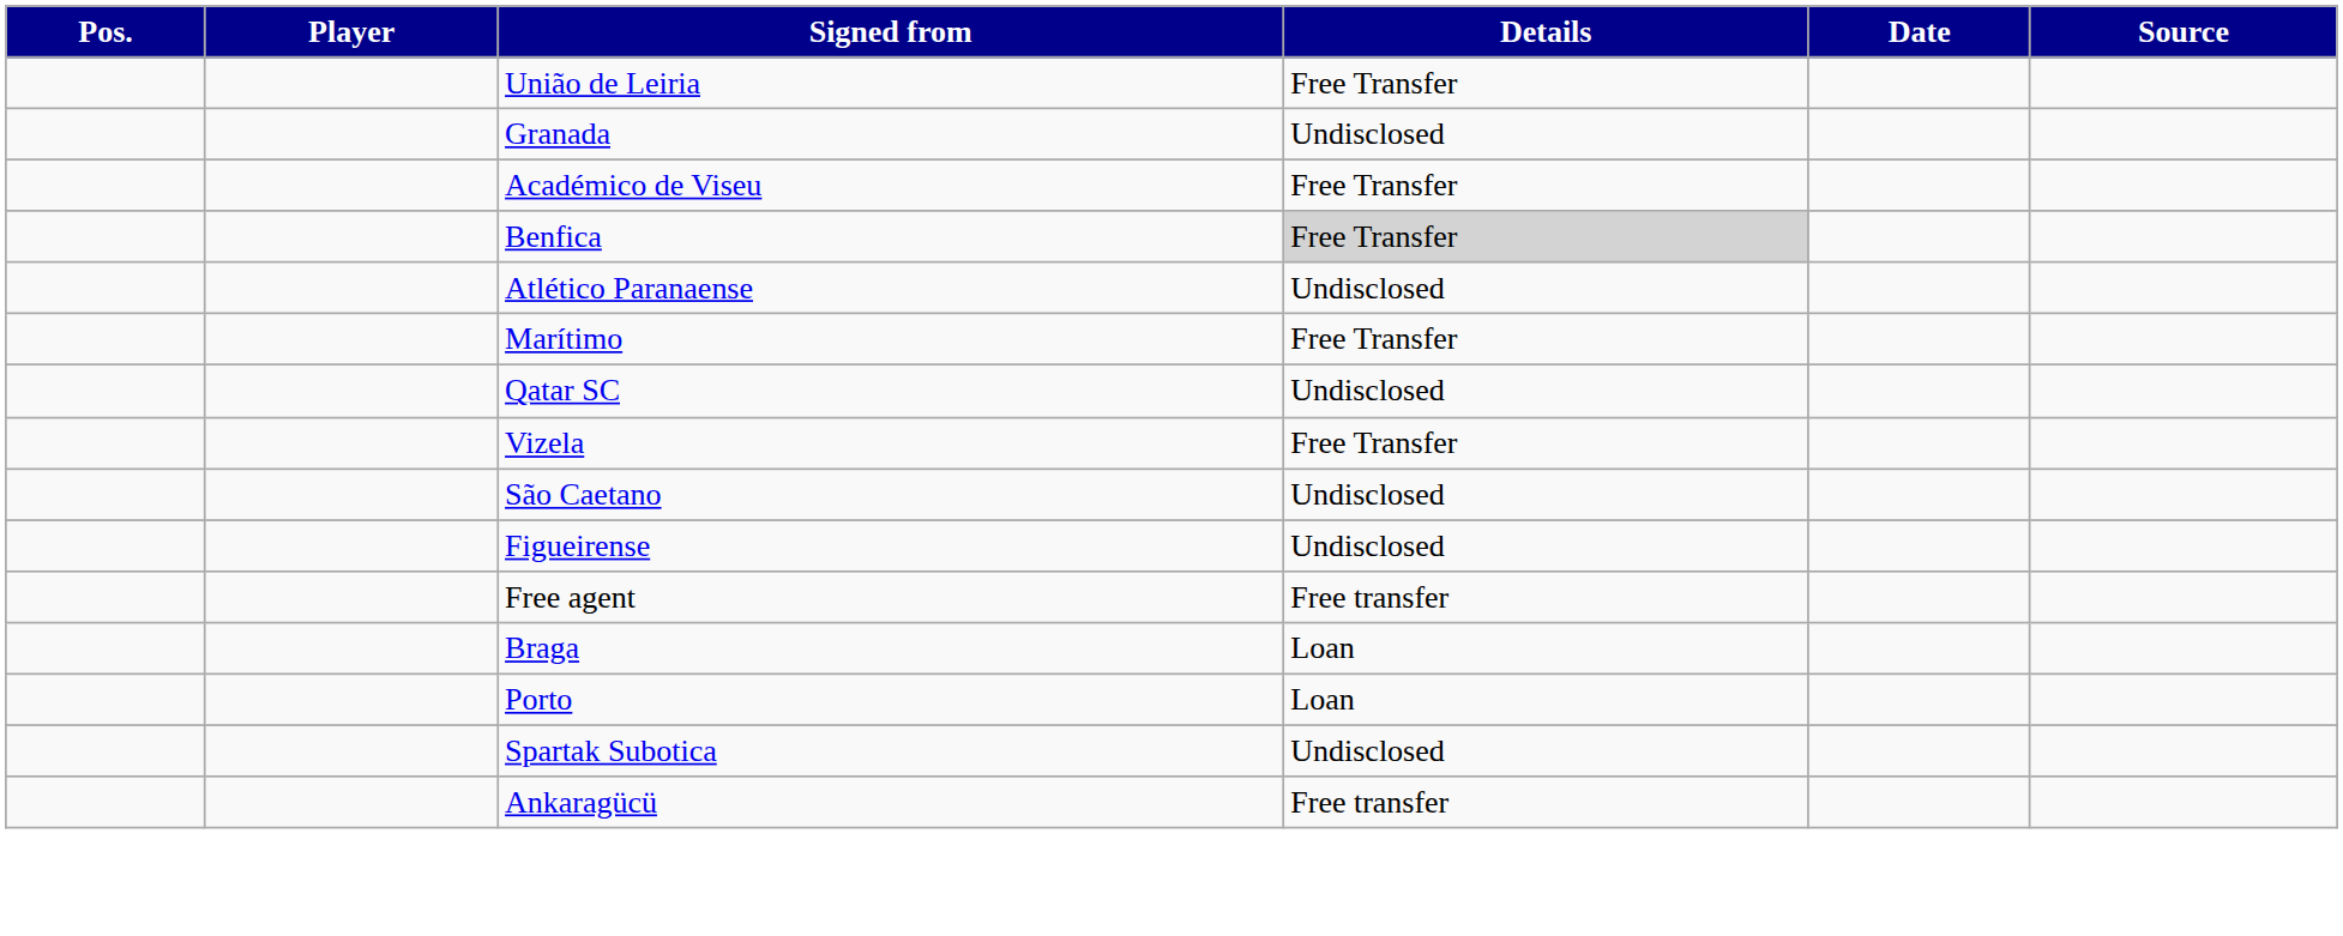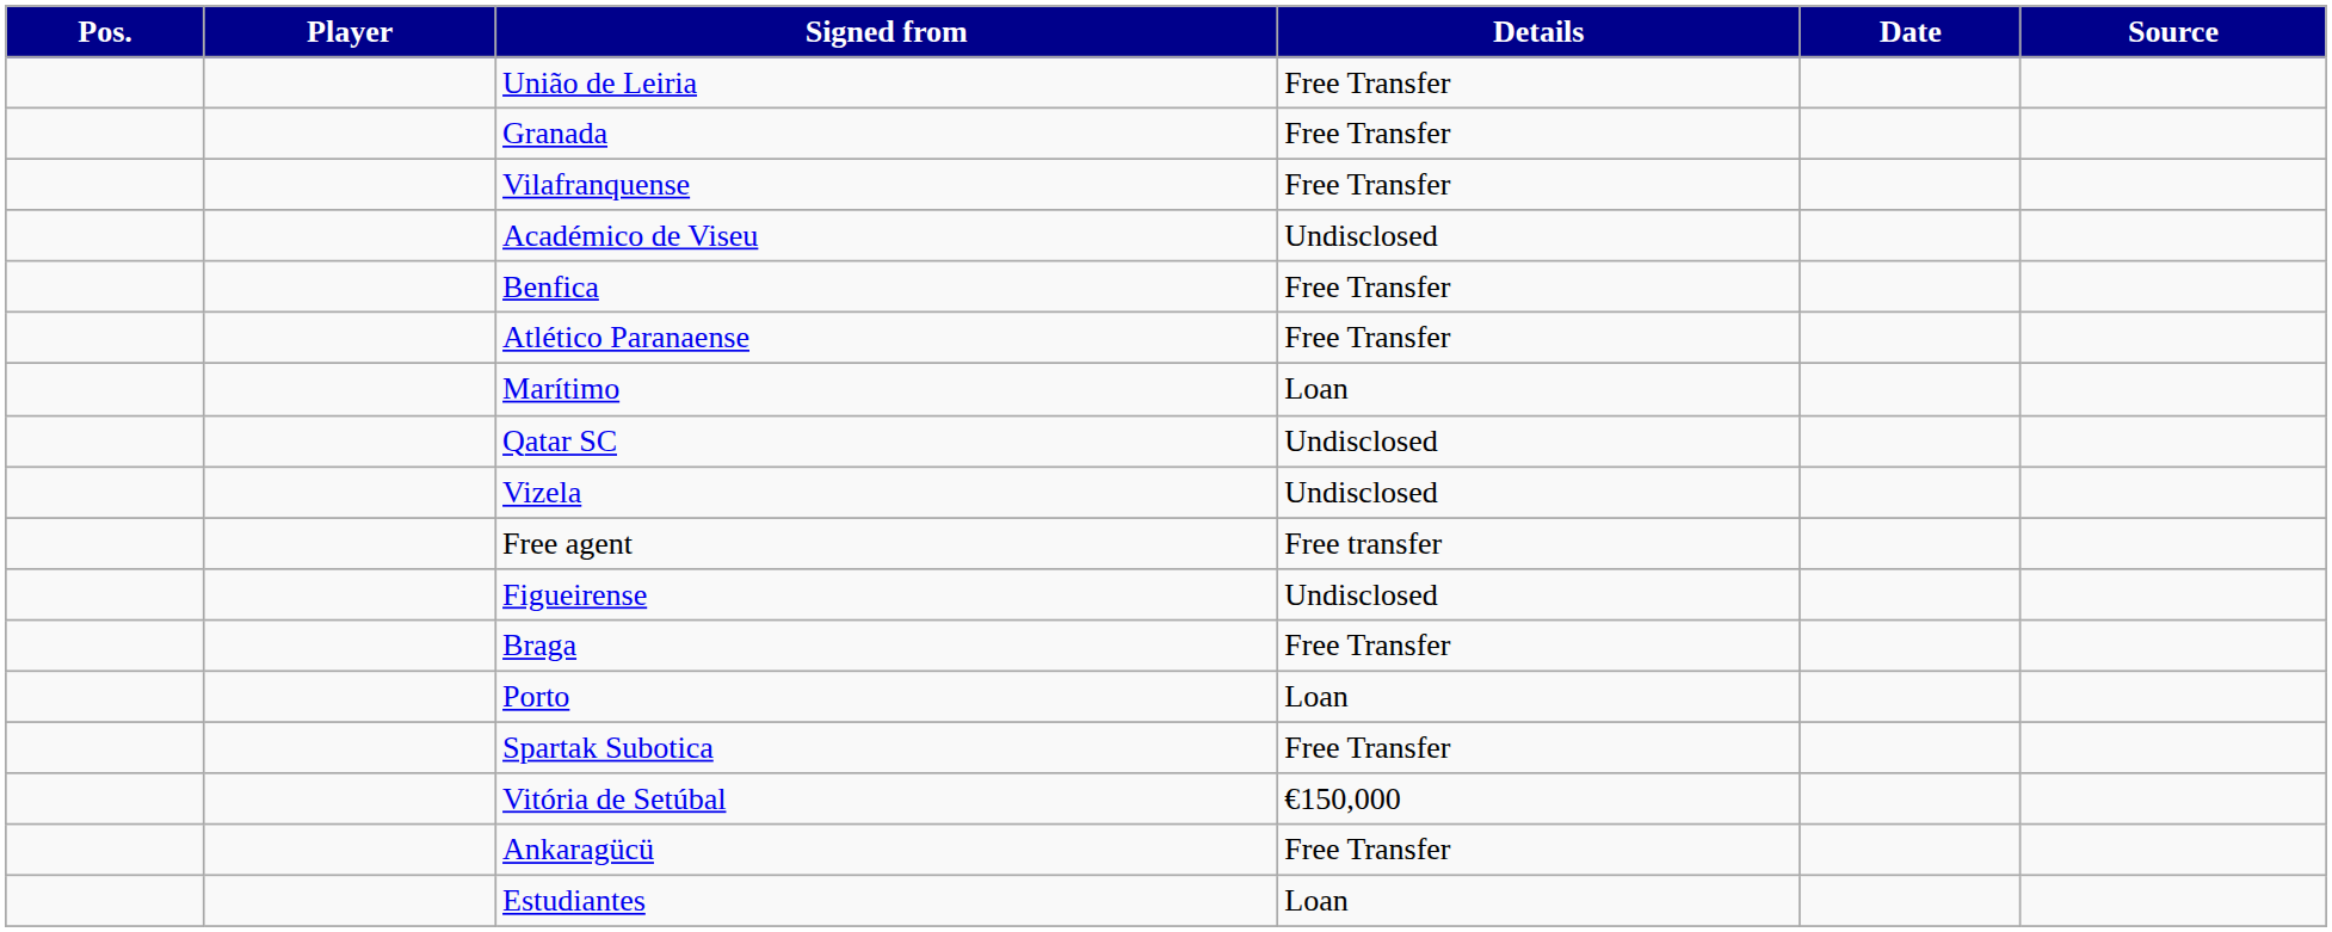Granada | Details: Undisclosed -> Free Transfer
+ row: Vilafranquense | Free Transfer
Académico de Viseu | Details: Free Transfer -> Undisclosed
Benfica | Details: lightgrey background -> no background
Atlético Paranaense | Details: Undisclosed -> Free Transfer
Marítimo | Details: Free Transfer -> Loan
Vizela | Details: Free Transfer -> Undisclosed
- row: São Caetano | Undisclosed
rows swapped: Figueirense <-> Free agent
Braga | Details: Loan -> Free Transfer
Spartak Subotica | Details: Undisclosed -> Free Transfer
+ row: Vitória de Setúbal | €150,000
Ankaragücü | Details: Free transfer -> Free Transfer
+ row: Estudiantes | Loan
